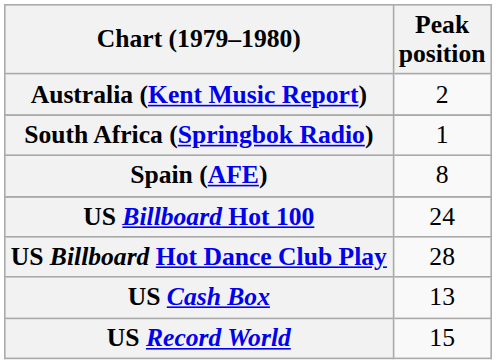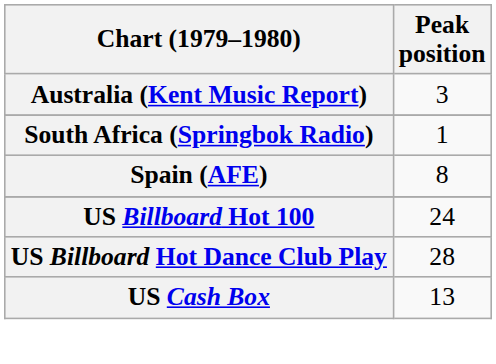Australia (Kent Music Report) | Peak position: 2 -> 3
- row: US Record World | 15
